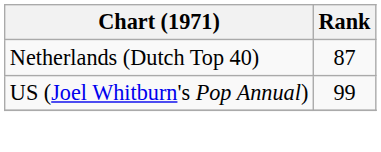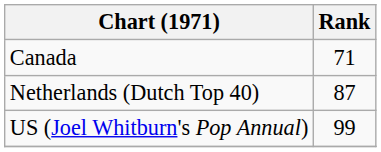+ row: Canada | 71
